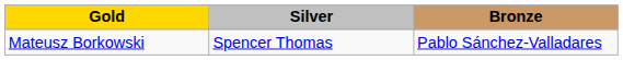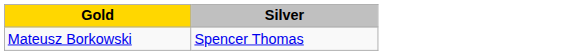- column: Bronze | Pablo Sánchez-Valladares
